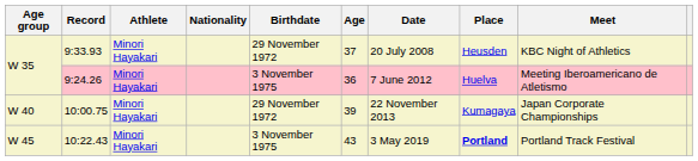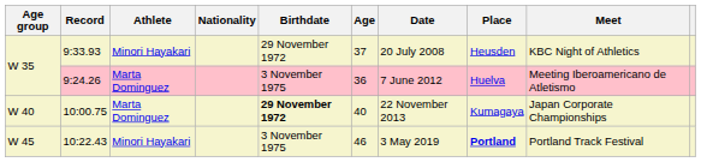9:24.26 | Athlete: Minori Hayakari -> Marta Dominguez
10:00.75 | Athlete: Minori Hayakari -> Marta Dominguez
10:00.75 | Birthdate: normal -> bold
10:00.75 | Age: 39 -> 40
10:22.43 | Age: 43 -> 46
